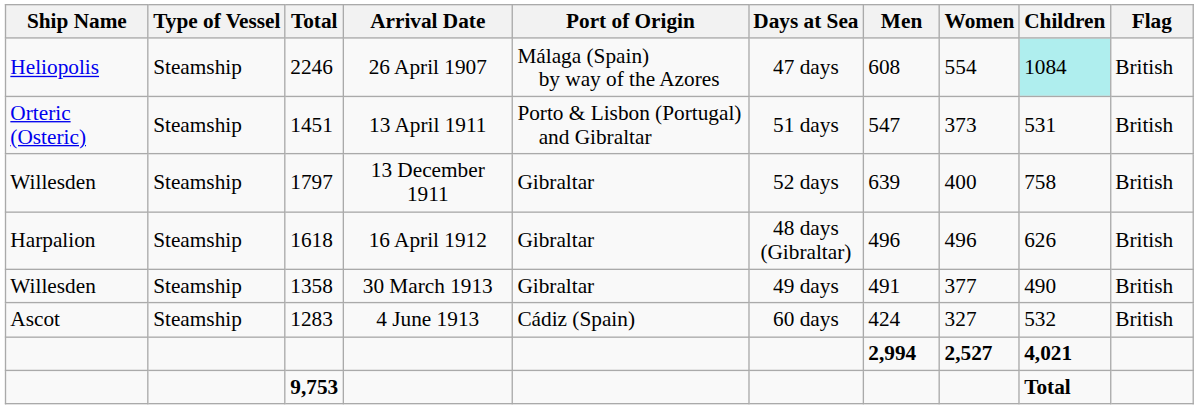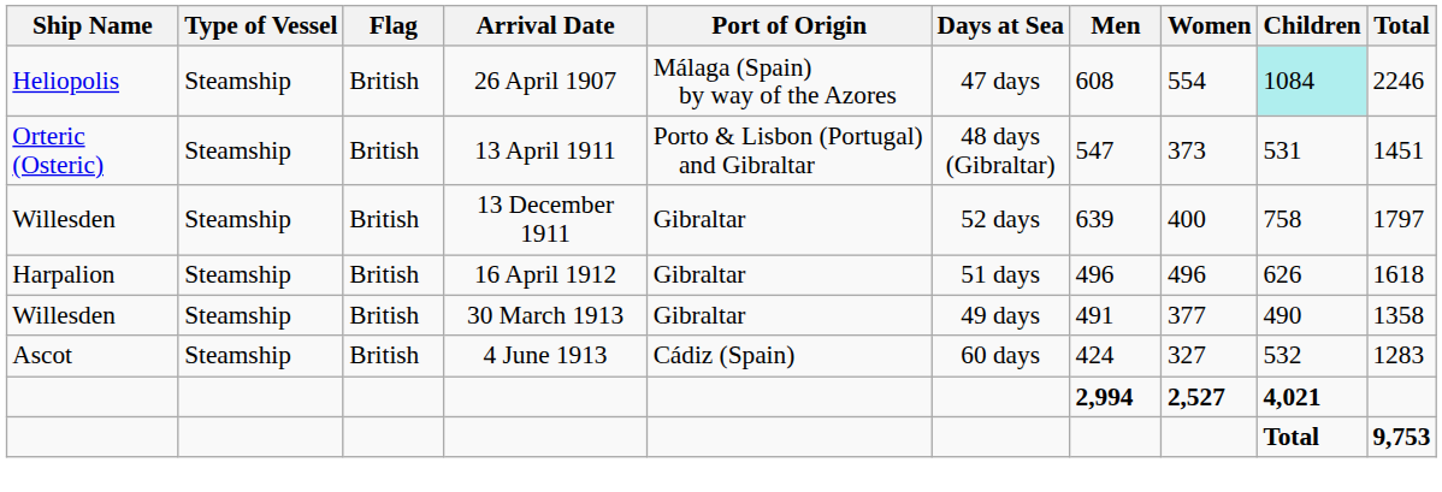columns swapped: Flag <-> Total
13 April 1911 | Days at Sea: 51 days -> 48 days (Gibraltar)
16 April 1912 | Days at Sea: 48 days (Gibraltar) -> 51 days
